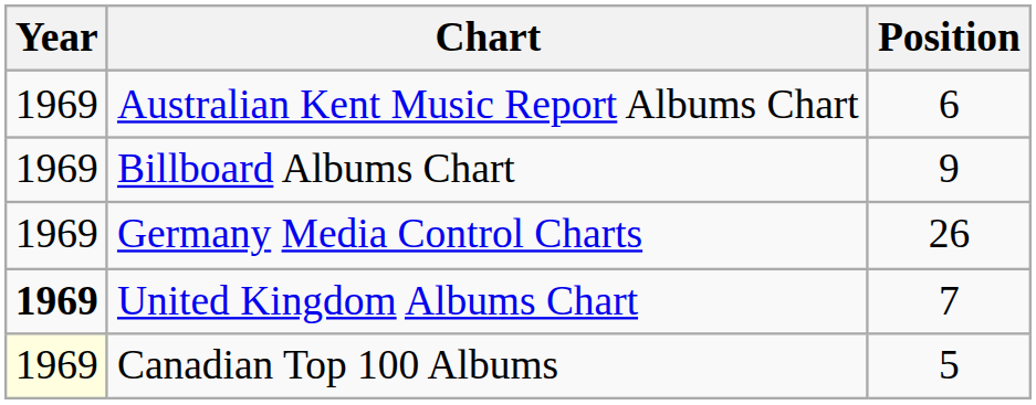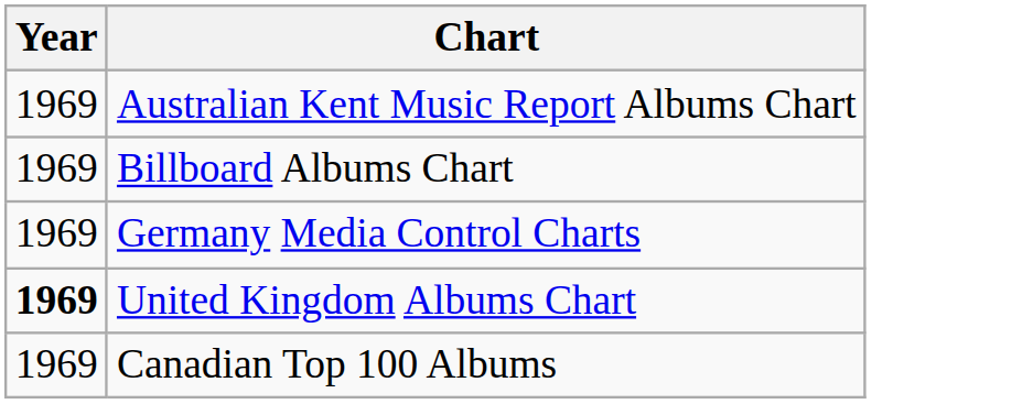- column: Position | 6 | 9 | 26 | 7 | 5
Canadian Top 100 Albums | Year: lightyellow background -> no background
